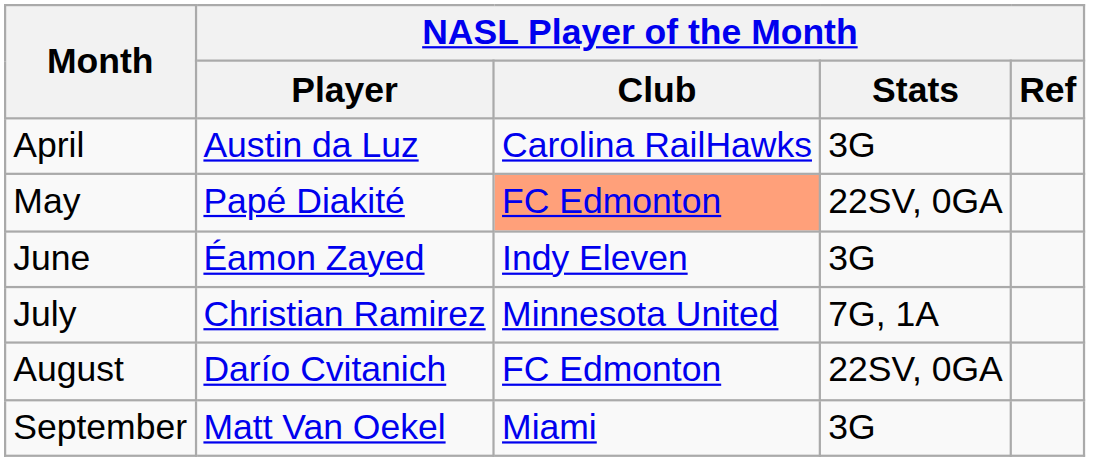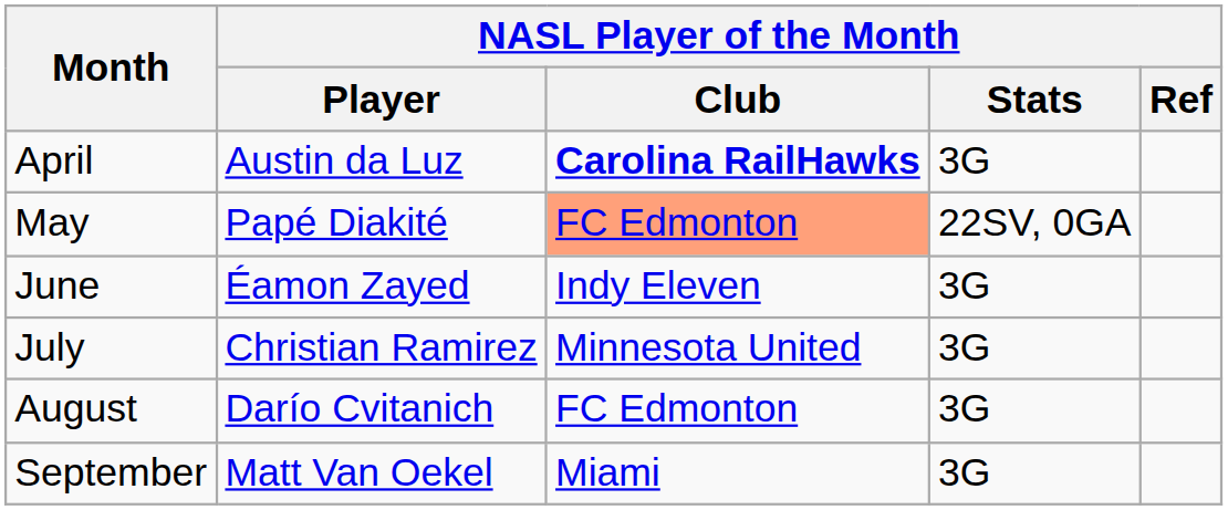April | NASL Player of the Month / Club: normal -> bold
July | NASL Player of the Month / Stats: 7G, 1A -> 3G
August | NASL Player of the Month / Stats: 22SV, 0GA -> 3G
